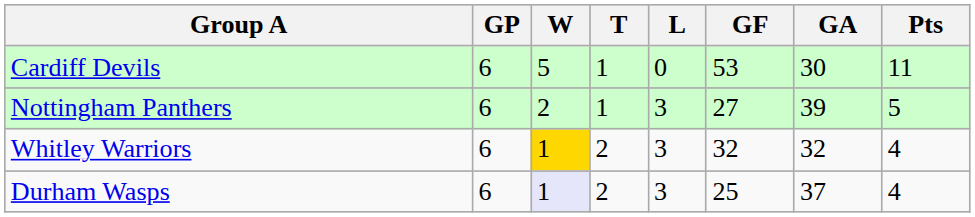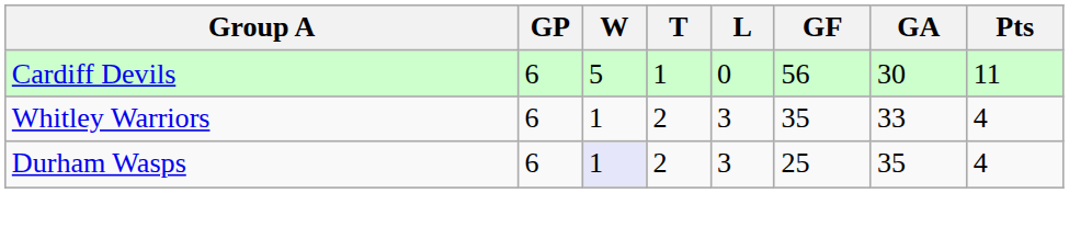Cardiff Devils | GF: 53 -> 56
- row: Nottingham Panthers | 6 | 2 | 1 | 3 | 27 | 39 | 5
Whitley Warriors | W: gold background -> no background
Whitley Warriors | GF: 32 -> 35
Whitley Warriors | GA: 32 -> 33
Durham Wasps | GA: 37 -> 35
